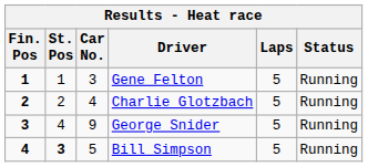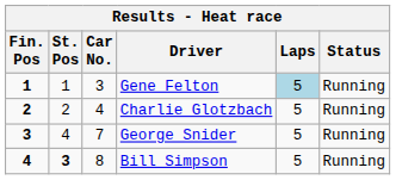Gene Felton | Laps: no background -> lightblue background
George Snider | Car No.: 9 -> 7
Bill Simpson | Car No.: 5 -> 8
